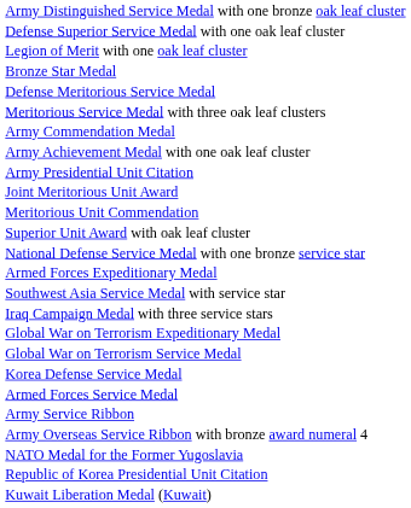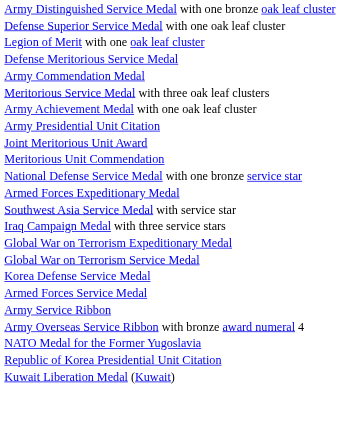- row: Bronze Star Medal
rows swapped: Meritorious Service Medal with three oak leaf clusters <-> Army Commendation Medal
- row: Superior Unit Award with oak leaf cluster
